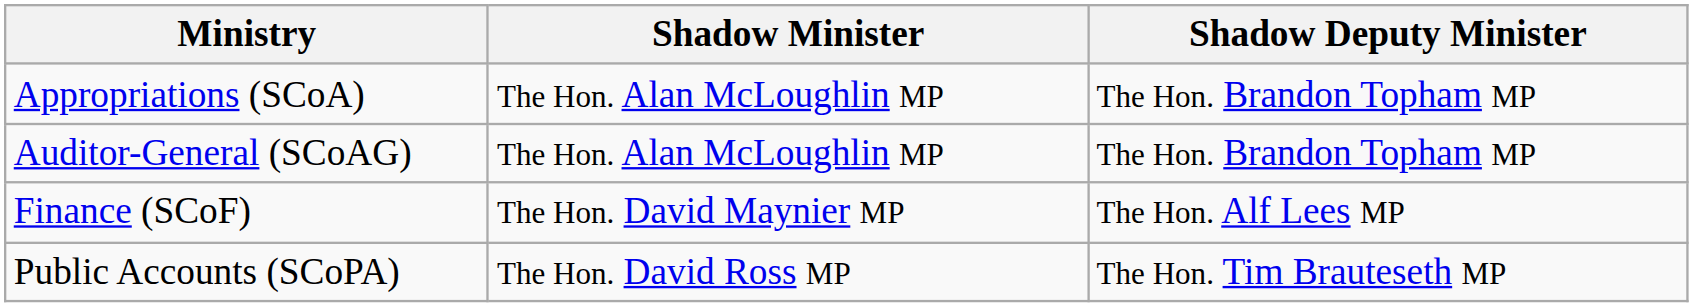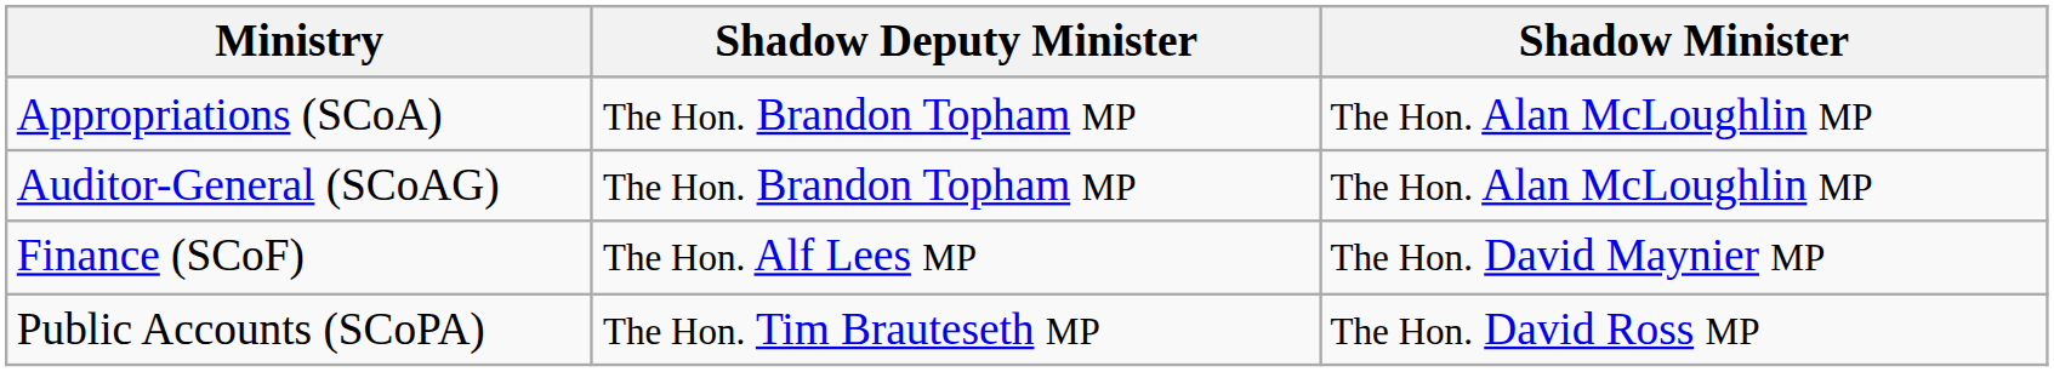columns swapped: Shadow Minister <-> Shadow Deputy Minister
